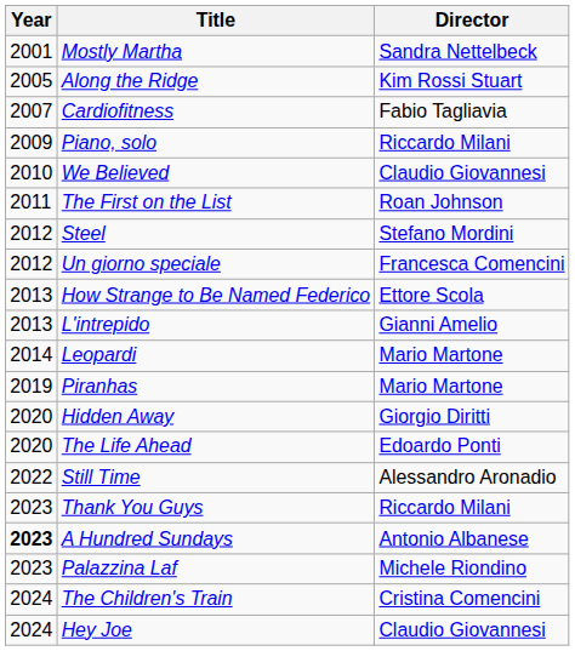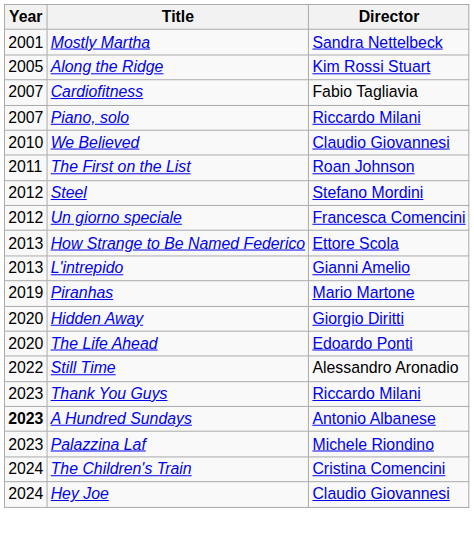Piano, solo | Year: 2009 -> 2007
- row: 2014 | Leopardi | Mario Martone
